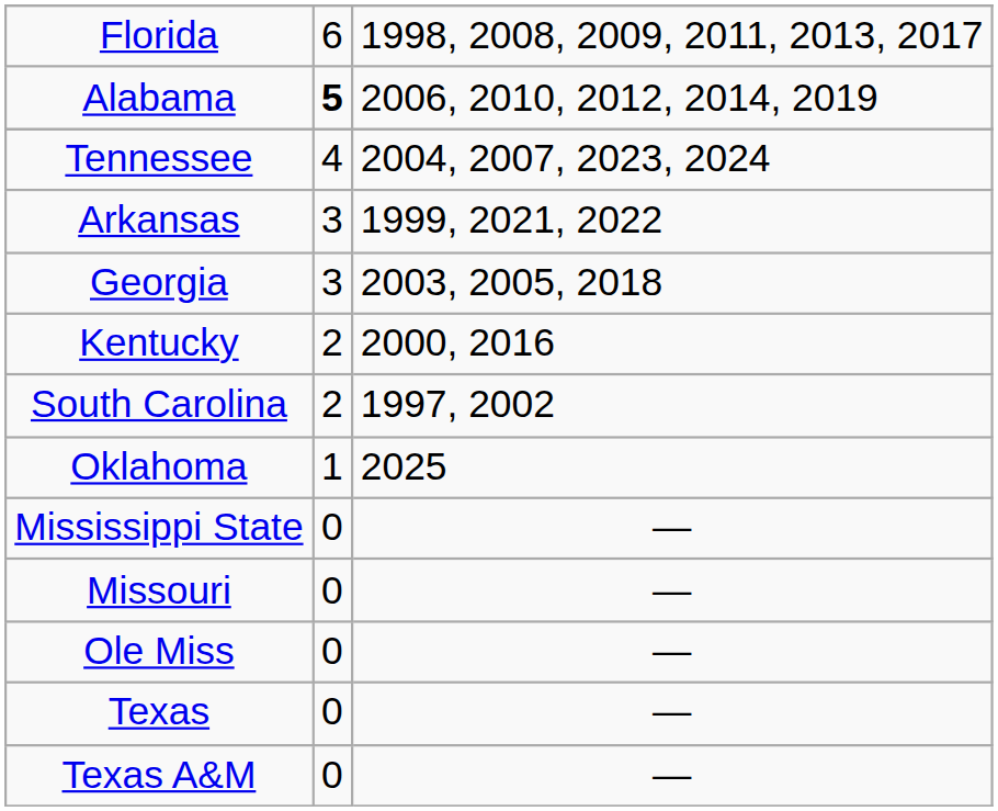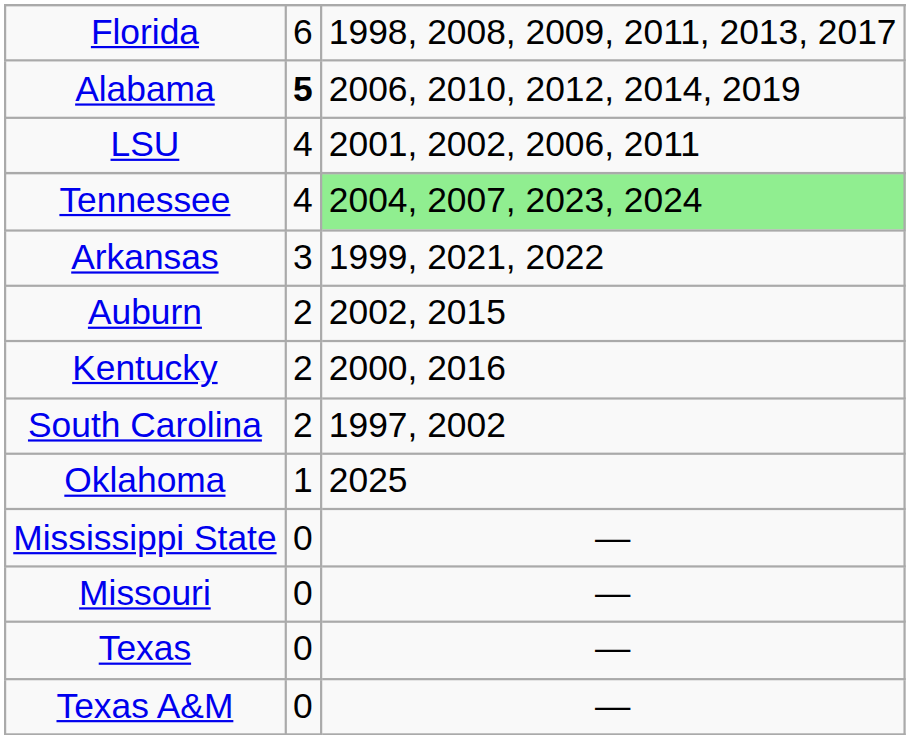+ row: LSU | 4 | 2001, 2002, 2006, 2011
Tennessee | column 3: no background -> lightgreen background
- row: Georgia | 3 | 2003, 2005, 2018
+ row: Auburn | 2 | 2002, 2015
- row: Ole Miss | 0 | —
